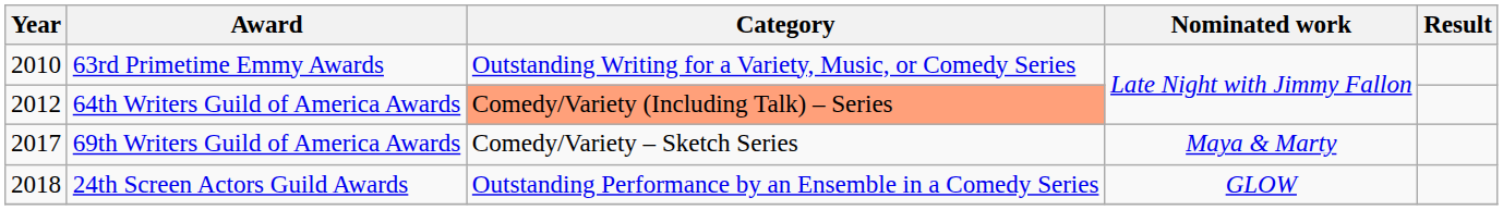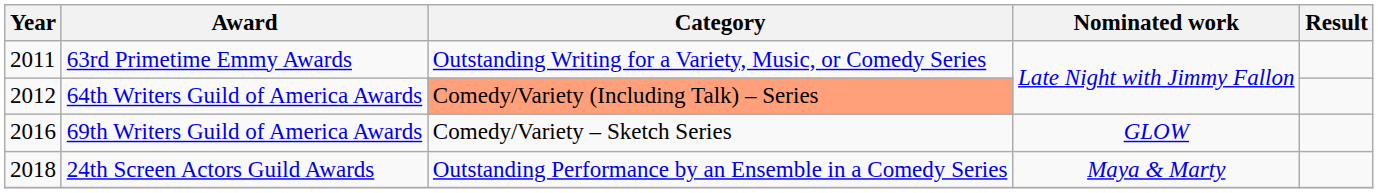63rd Primetime Emmy Awards | Year: 2010 -> 2011
69th Writers Guild of America Awards | Year: 2017 -> 2016
69th Writers Guild of America Awards | Nominated work: Maya & Marty -> GLOW
24th Screen Actors Guild Awards | Nominated work: GLOW -> Maya & Marty
